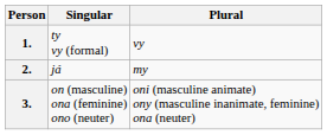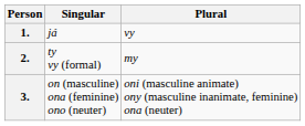1. | Singular: ty vy (formal) -> já
2. | Singular: já -> ty vy (formal)
